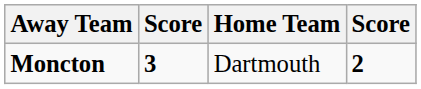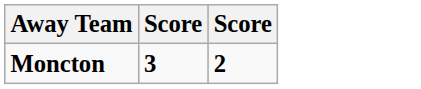- column: Home Team | Dartmouth
